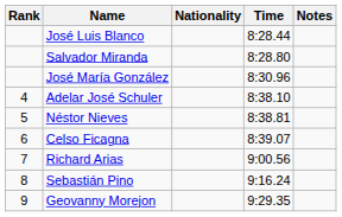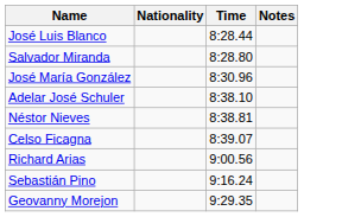- column: Rank | 4 | 5 | 6 | 7 | 8 | 9
